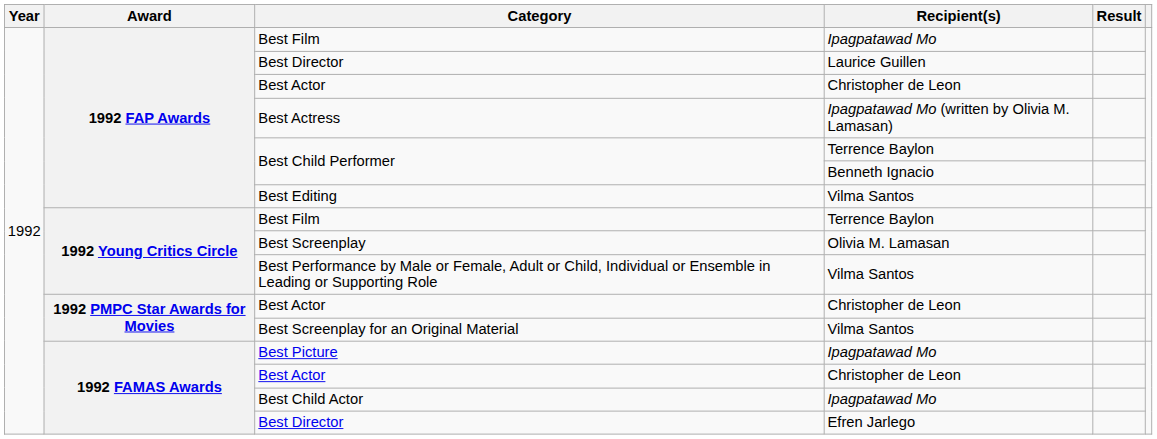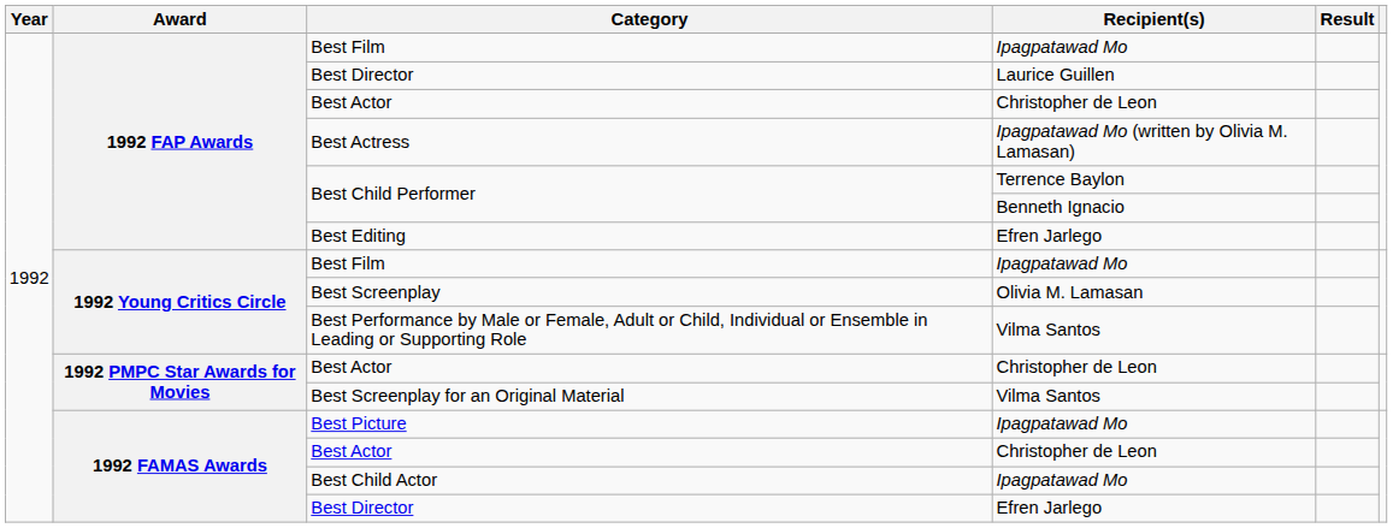Best Editing | Recipient(s): Vilma Santos -> Efren Jarlego
1992 Young Critics Circle / Best Film | Recipient(s): Terrence Baylon -> Ipagpatawad Mo
